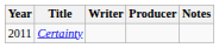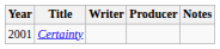Certainty | Year: 2011 -> 2001
